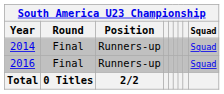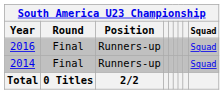rows swapped: 2014 <-> 2016
